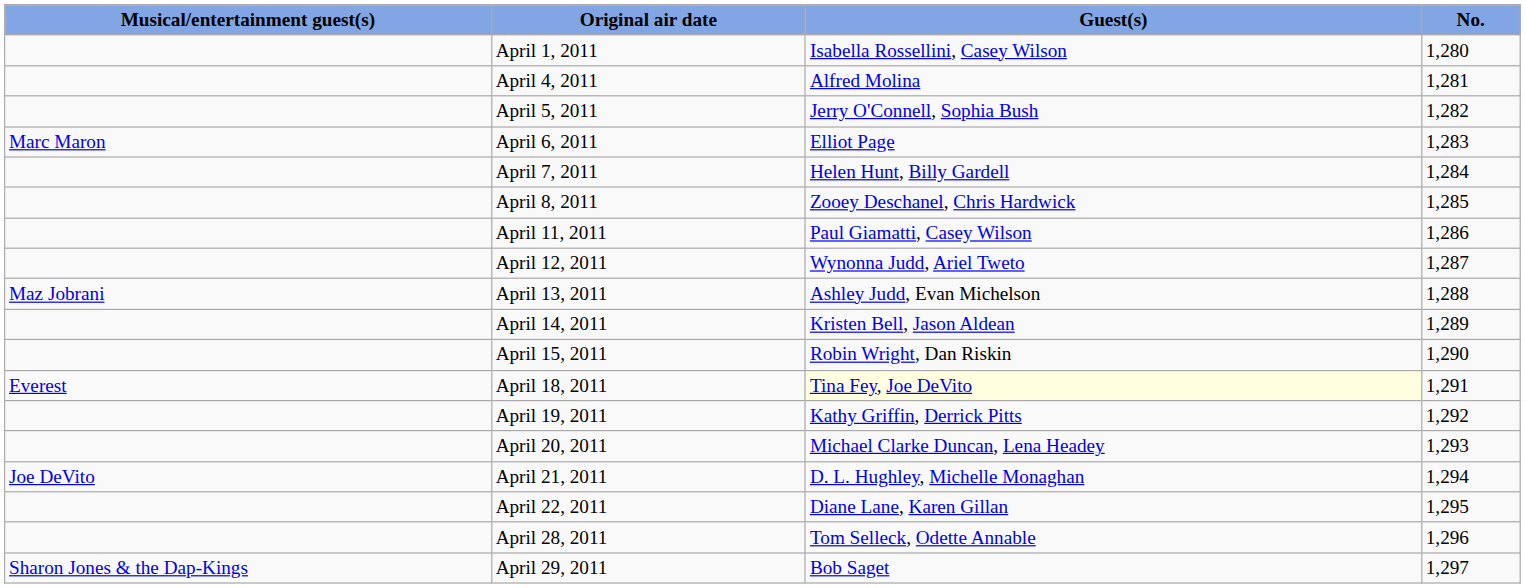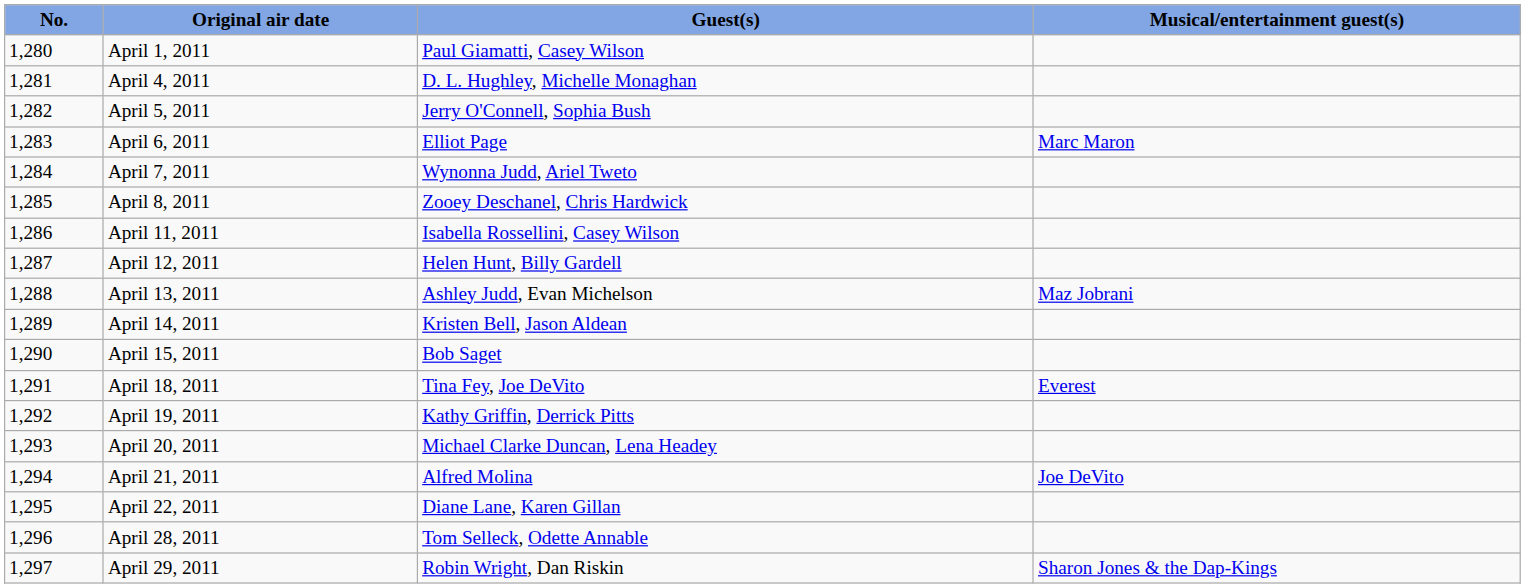columns swapped: No. <-> Musical/entertainment guest(s)
April 1, 2011 | Guest(s): Isabella Rossellini, Casey Wilson -> Paul Giamatti, Casey Wilson
April 4, 2011 | Guest(s): Alfred Molina -> D. L. Hughley, Michelle Monaghan
April 7, 2011 | Guest(s): Helen Hunt, Billy Gardell -> Wynonna Judd, Ariel Tweto
April 11, 2011 | Guest(s): Paul Giamatti, Casey Wilson -> Isabella Rossellini, Casey Wilson
April 12, 2011 | Guest(s): Wynonna Judd, Ariel Tweto -> Helen Hunt, Billy Gardell
April 15, 2011 | Guest(s): Robin Wright, Dan Riskin -> Bob Saget
April 18, 2011 | Guest(s): lightyellow background -> no background
April 21, 2011 | Guest(s): D. L. Hughley, Michelle Monaghan -> Alfred Molina
April 29, 2011 | Guest(s): Bob Saget -> Robin Wright, Dan Riskin
